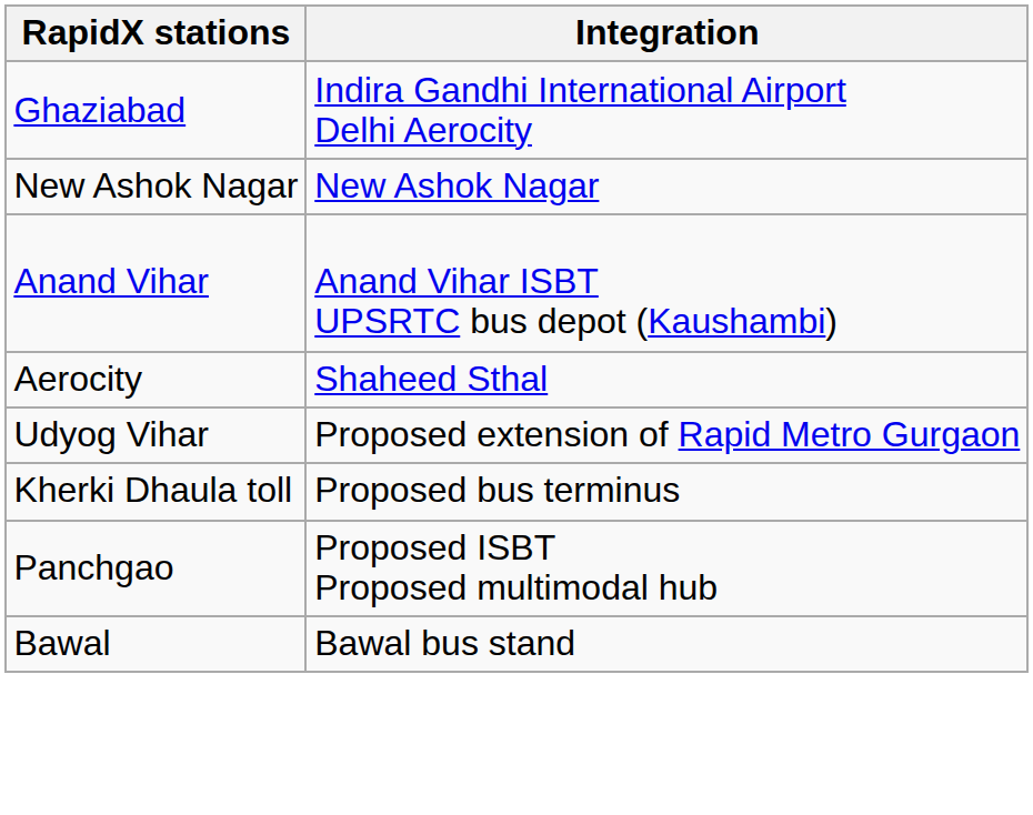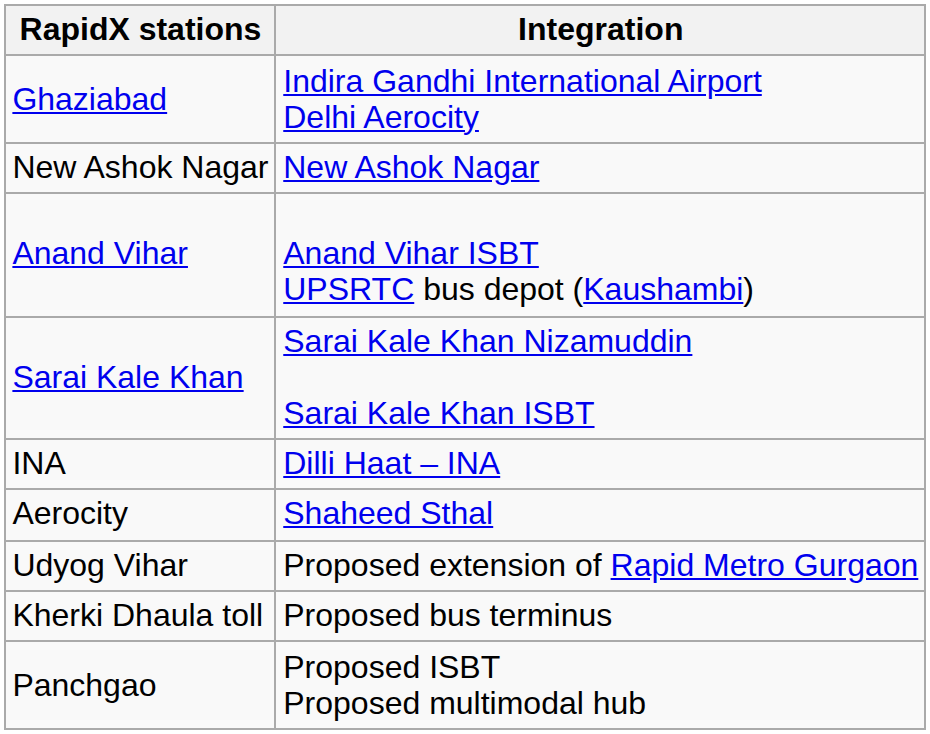+ row: Sarai Kale Khan | Sarai Kale Khan Nizamuddin Sarai Kale Khan ISBT
+ row: INA | Dilli Haat – INA
- row: Bawal | Bawal bus stand
